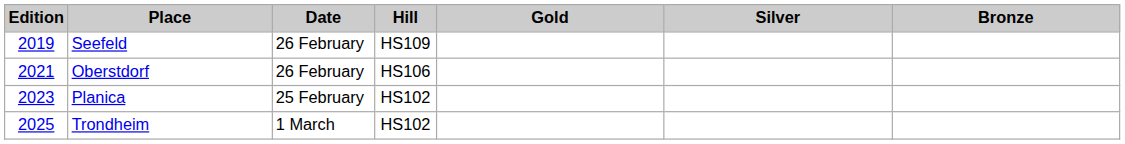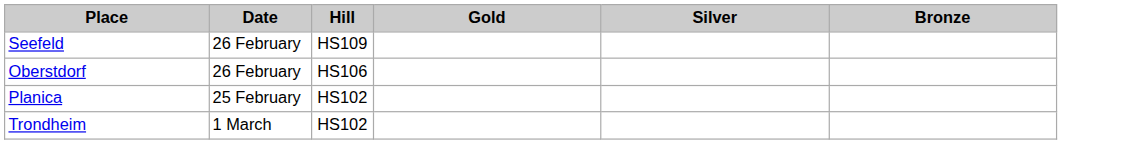- column: Edition | 2019 | 2021 | 2023 | 2025
